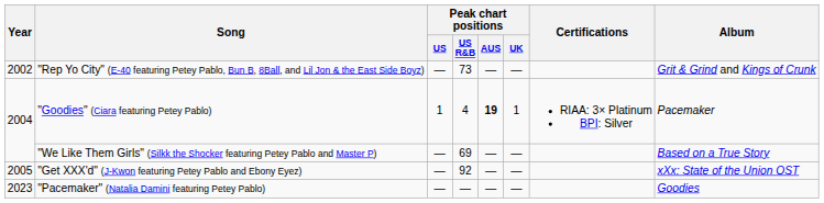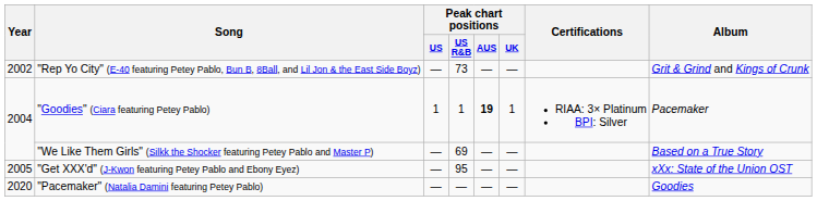"Goodies" (Ciara featuring Petey Pablo) | Peak chart positions / US R&B: 4 -> 1
"Get XXX'd" (J-Kwon featuring Petey Pablo and Ebony Eyez) | Peak chart positions / US R&B: 92 -> 95
"Pacemaker" (Natalia Damini featuring Petey Pablo) | Year: 2023 -> 2020
